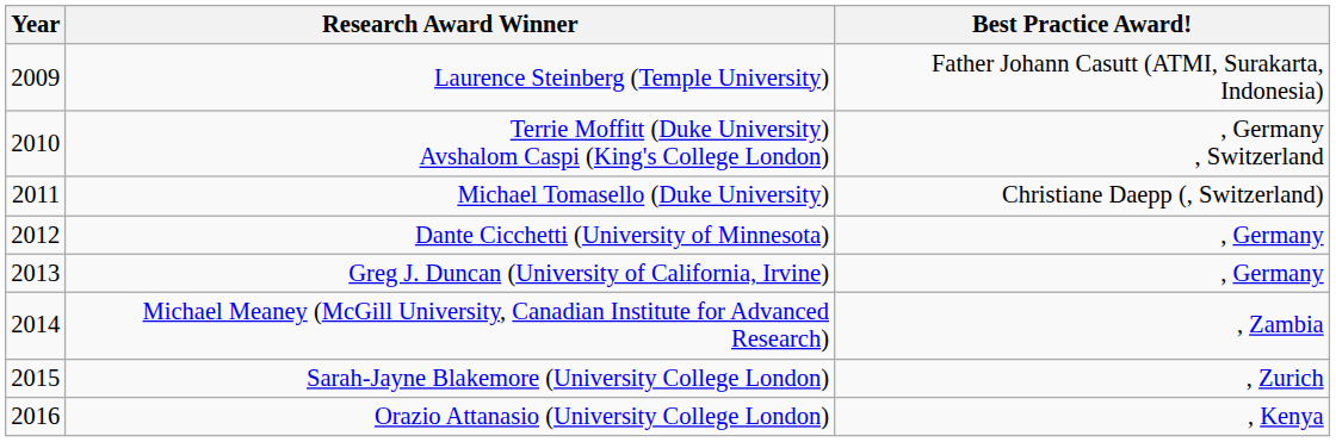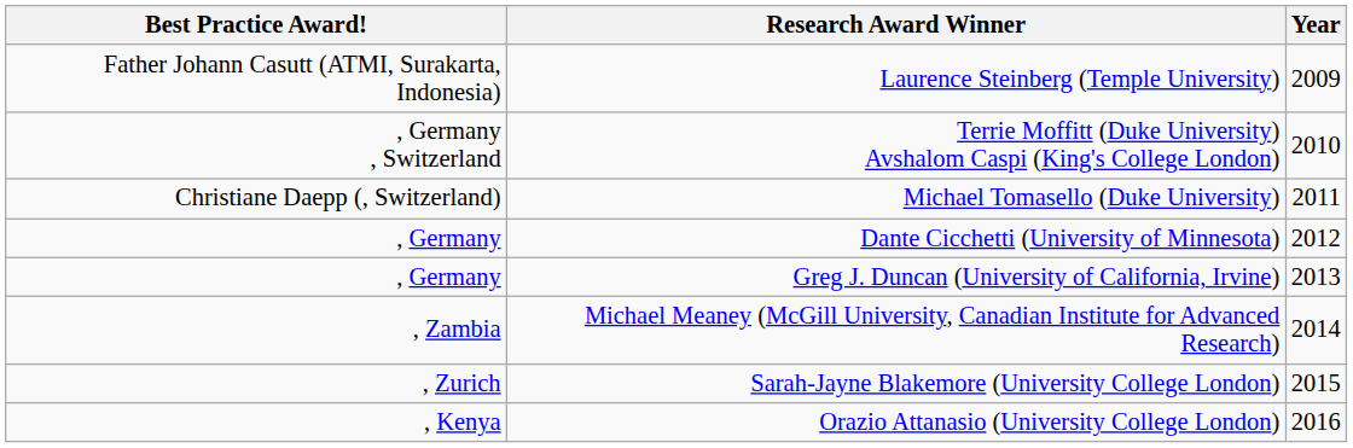columns swapped: Year <-> Best Practice Award!
